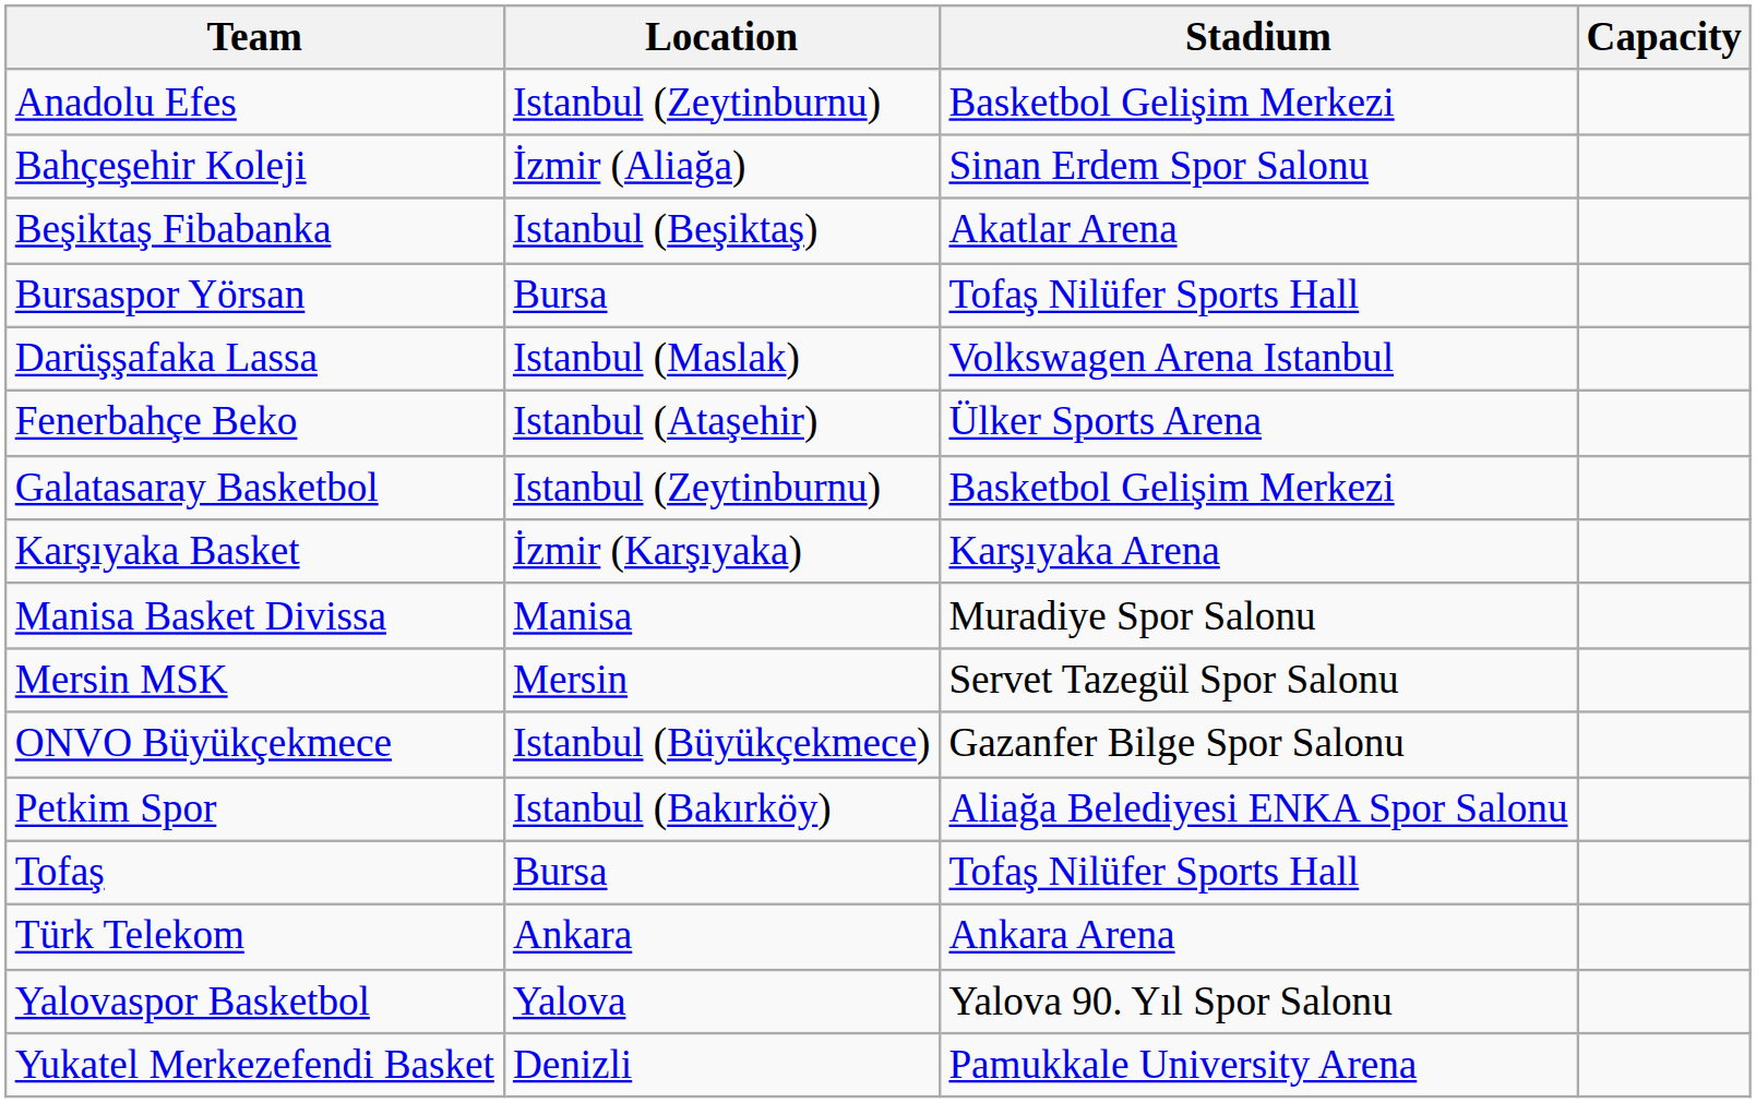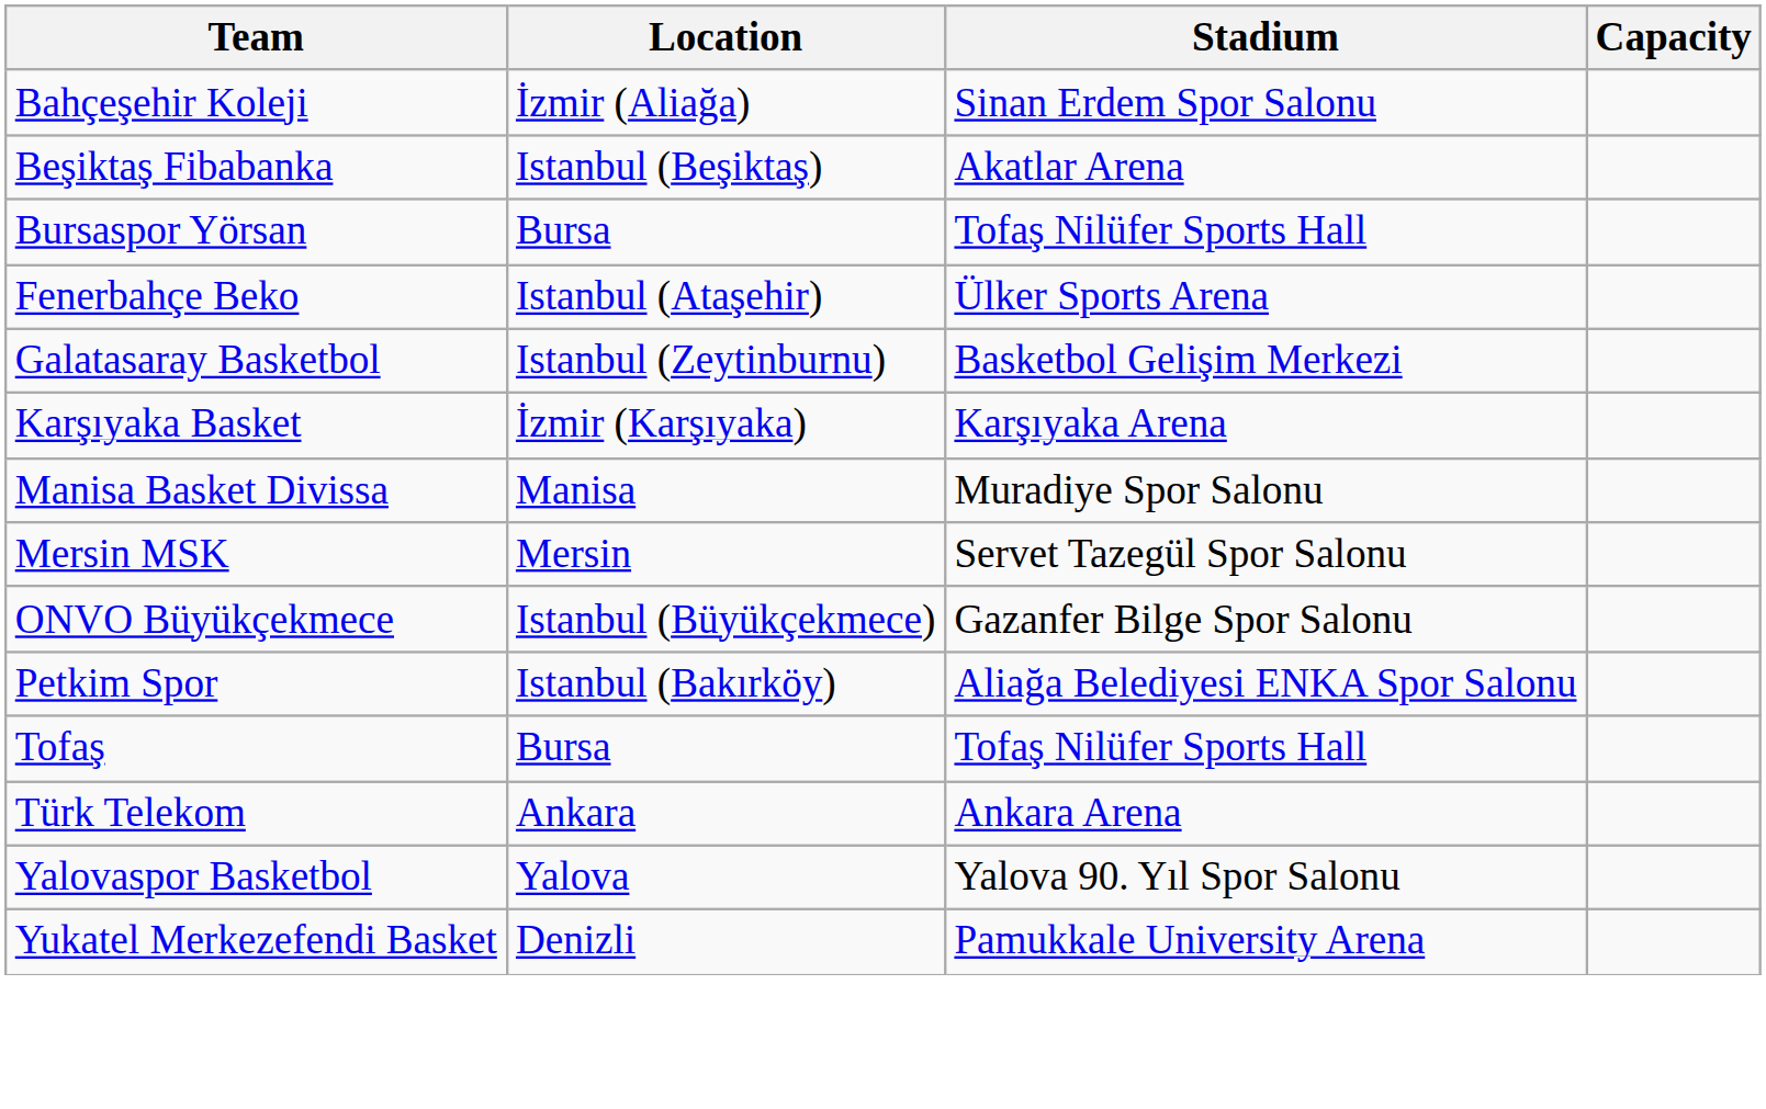- row: Anadolu Efes | Istanbul (Zeytinburnu) | Basketbol Gelişim Merkezi
- row: Darüşşafaka Lassa | Istanbul (Maslak) | Volkswagen Arena Istanbul
